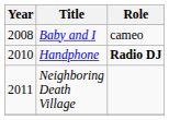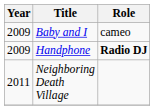Baby and I | Year: 2008 -> 2009
Handphone | Year: 2010 -> 2009
